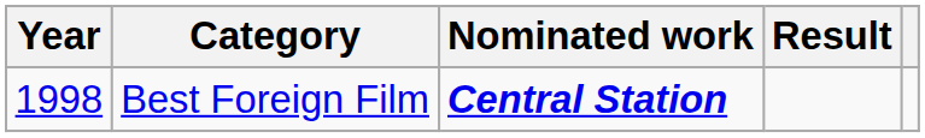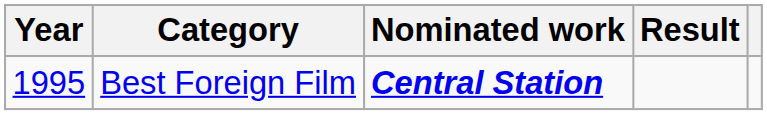Best Foreign Film | Year: 1998 -> 1995
